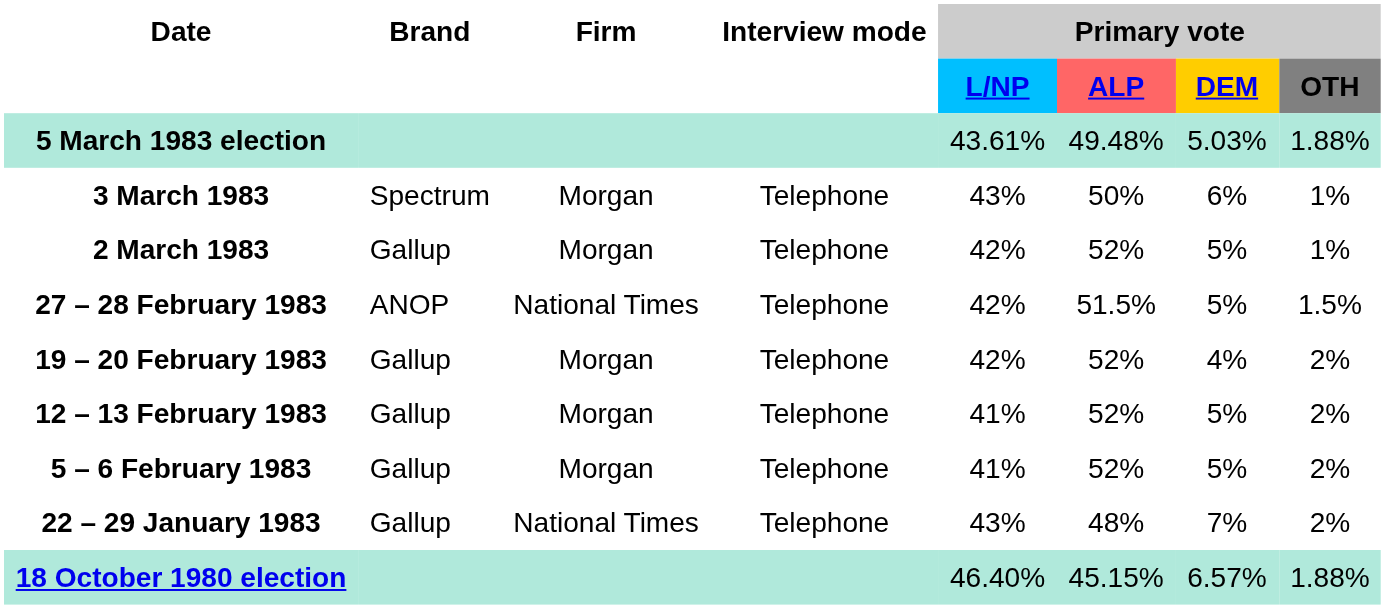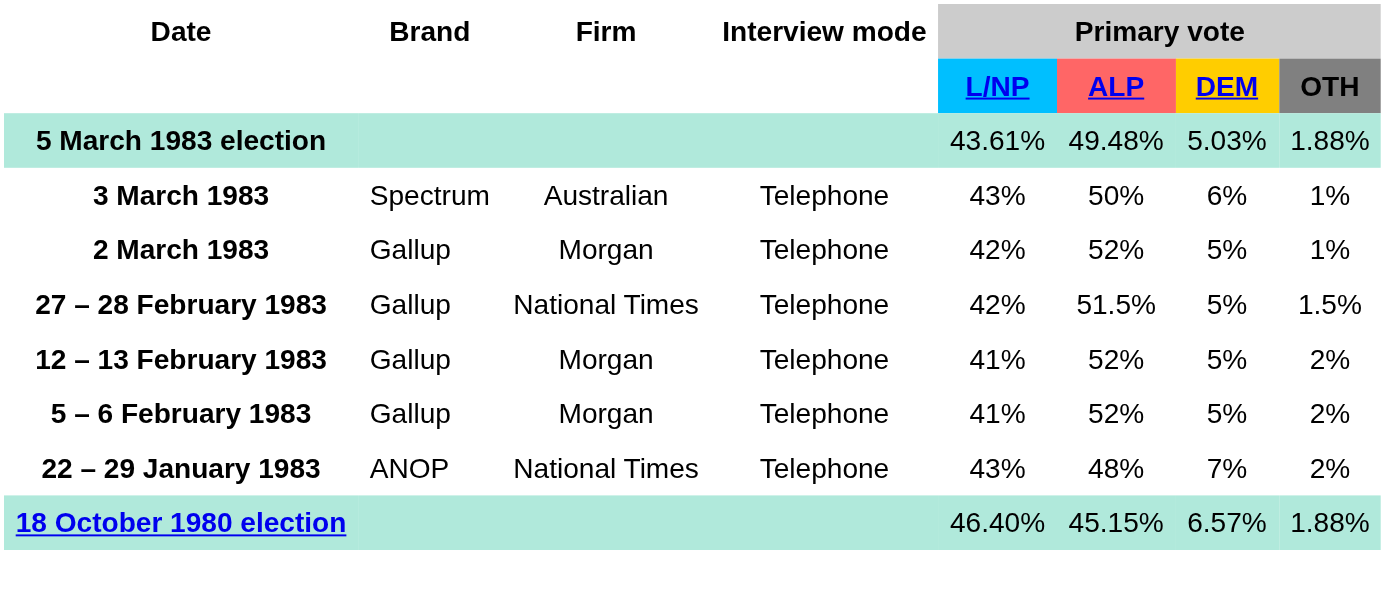3 March 1983 | Firm: Morgan -> Australian
27 – 28 February 1983 | Brand: ANOP -> Gallup
- row: 19 – 20 February 1983 | Gallup | Morgan | Telephone | 42% | 52% | 4% | 2%
22 – 29 January 1983 | Brand: Gallup -> ANOP
